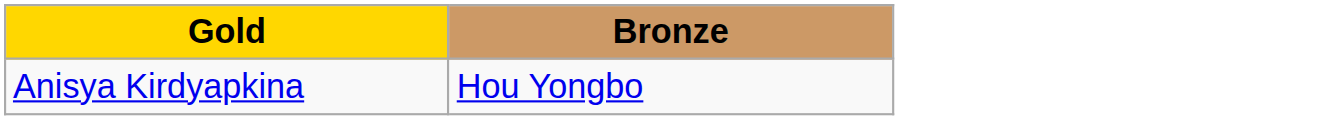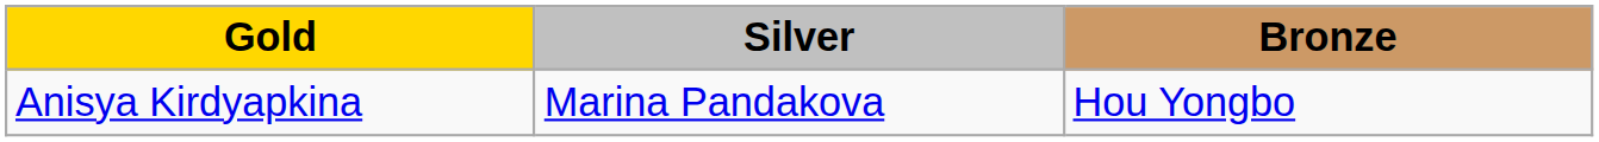+ column: Silver | Marina Pandakova
